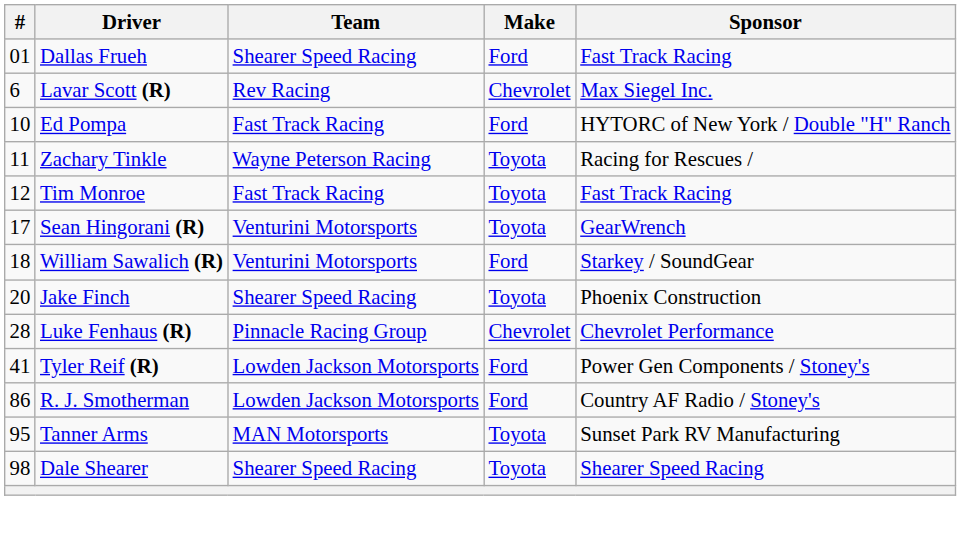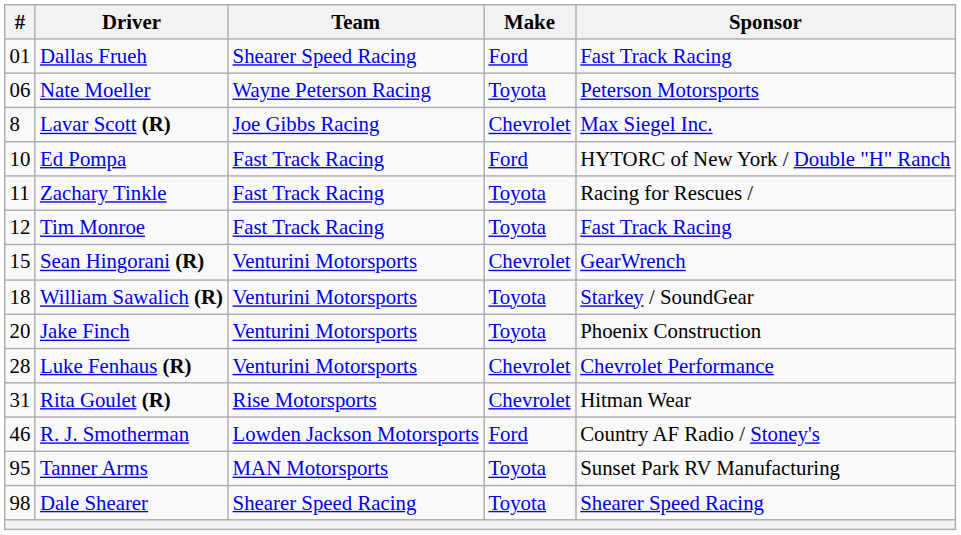+ row: 06 | Nate Moeller | Wayne Peterson Racing | Toyota | Peterson Motorsports
Lavar Scott (R) | #: 6 -> 8
Lavar Scott (R) | Team: Rev Racing -> Joe Gibbs Racing
Zachary Tinkle | Team: Wayne Peterson Racing -> Fast Track Racing
Sean Hingorani (R) | #: 17 -> 15
Sean Hingorani (R) | Make: Toyota -> Chevrolet
William Sawalich (R) | Make: Ford -> Toyota
Jake Finch | Team: Shearer Speed Racing -> Venturini Motorsports
Luke Fenhaus (R) | Team: Pinnacle Racing Group -> Venturini Motorsports
+ row: 31 | Rita Goulet (R) | Rise Motorsports | Chevrolet | Hitman Wear
- row: 41 | Tyler Reif (R) | Lowden Jackson Motorsports | Ford | Power Gen Components / Stoney's
R. J. Smotherman | #: 86 -> 46
